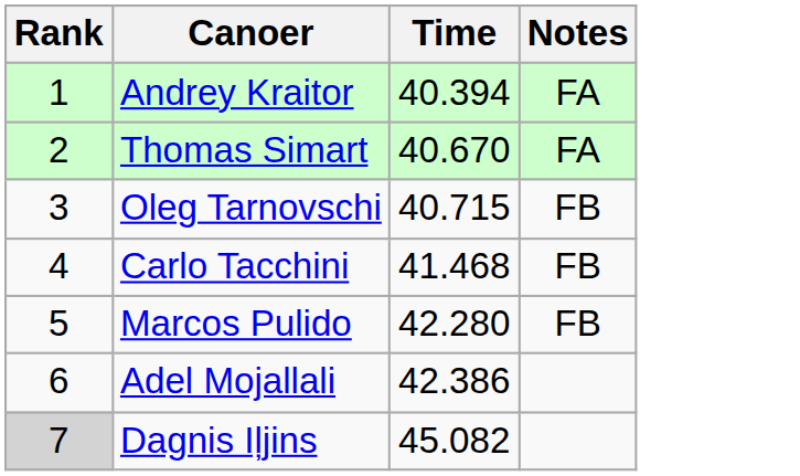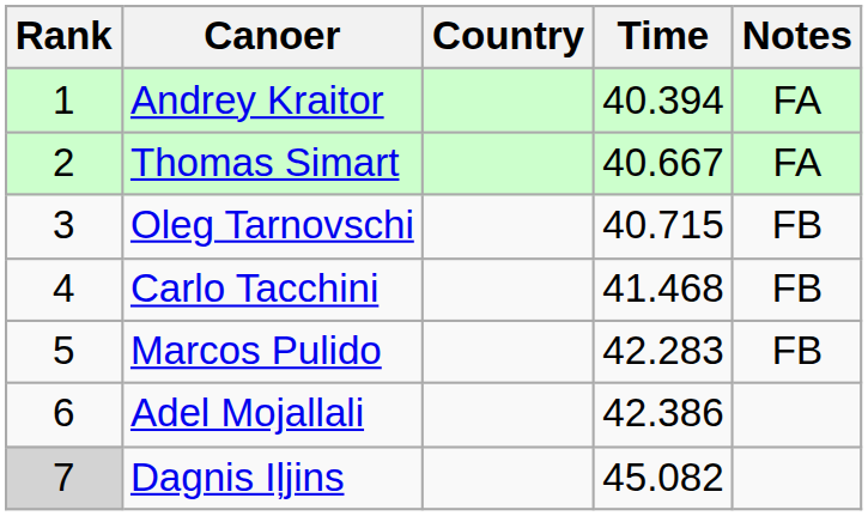+ column: Country
Thomas Simart | Time: 40.670 -> 40.667
Marcos Pulido | Time: 42.280 -> 42.283
